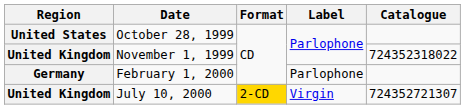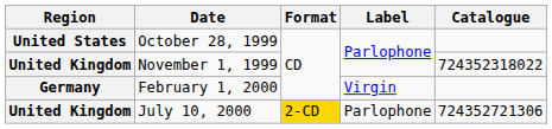February 1, 2000 | Label: Parlophone -> Virgin
July 10, 2000 | Label: Virgin -> Parlophone
July 10, 2000 | Catalogue: 724352721307 -> 724352721306
